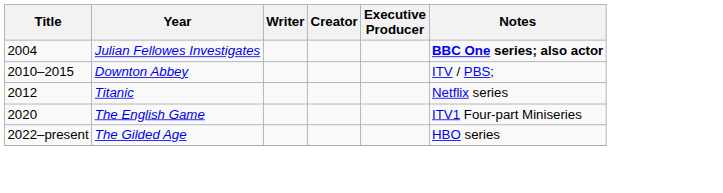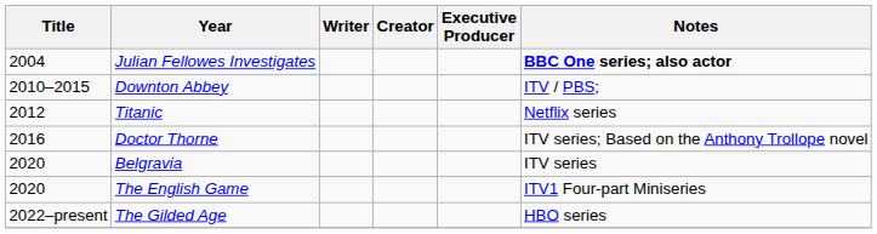+ row: 2016 | Doctor Thorne | ITV series; Based on the Anthony Trollope novel
+ row: 2020 | Belgravia | ITV series
